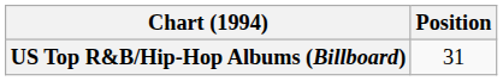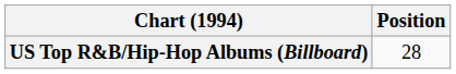US Top R&B/Hip-Hop Albums (Billboard) | Position: 31 -> 28
